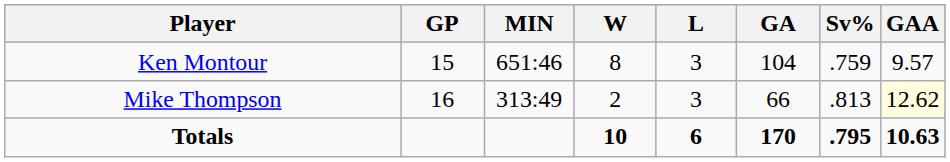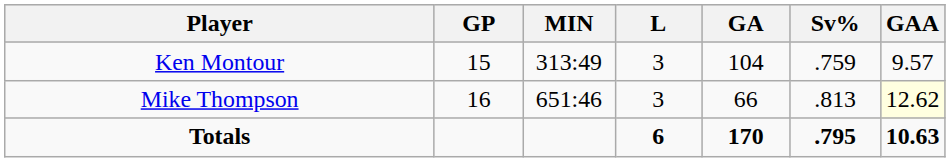- column: W | 8 | 2 | 10
Ken Montour | MIN: 651:46 -> 313:49
Mike Thompson | MIN: 313:49 -> 651:46
